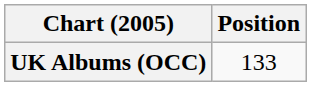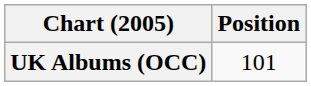UK Albums (OCC) | Position: 133 -> 101
